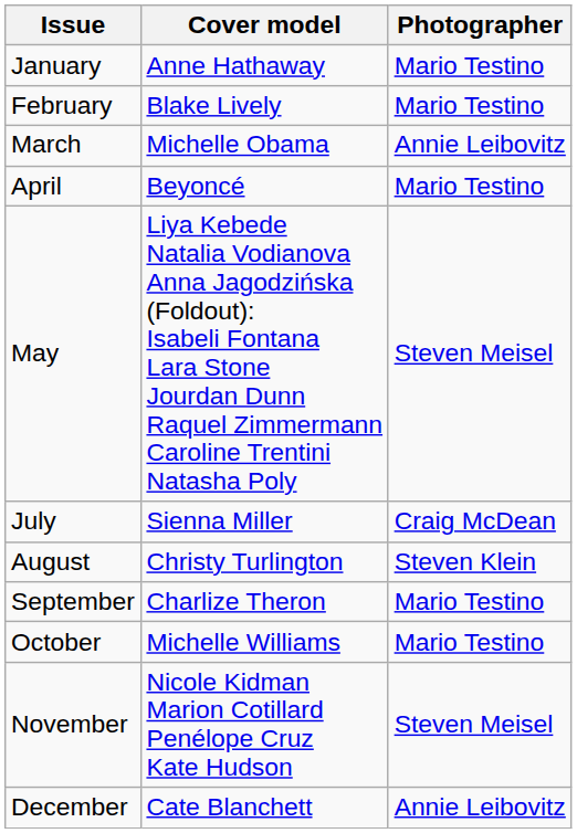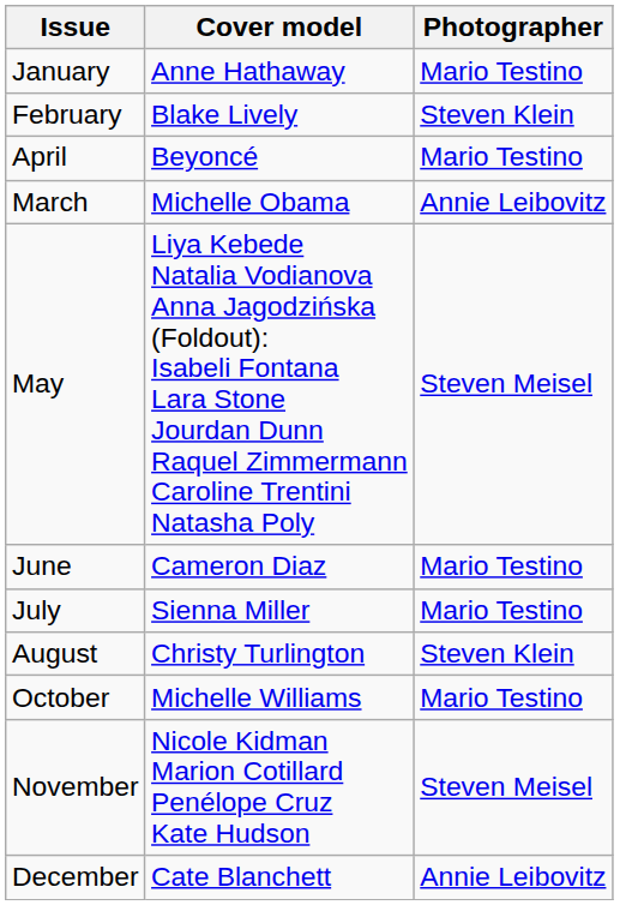February | Photographer: Mario Testino -> Steven Klein
rows swapped: March <-> April
+ row: June | Cameron Diaz | Mario Testino
July | Photographer: Craig McDean -> Mario Testino
- row: September | Charlize Theron | Mario Testino
